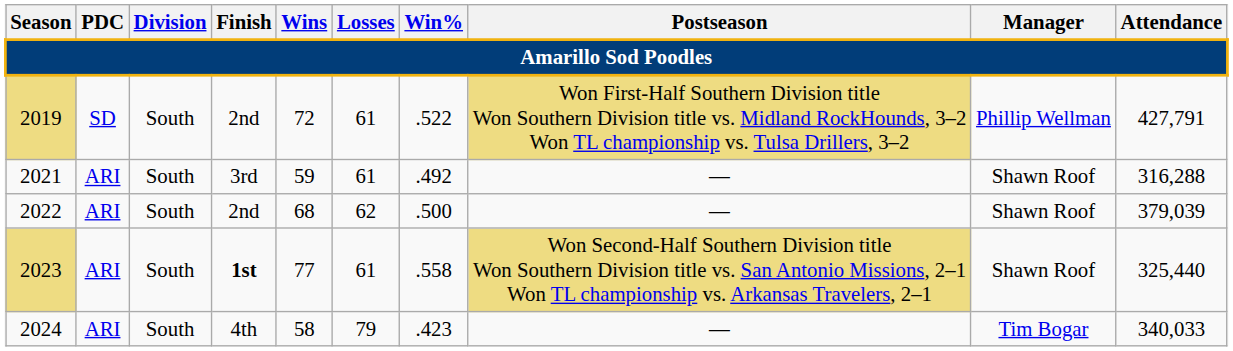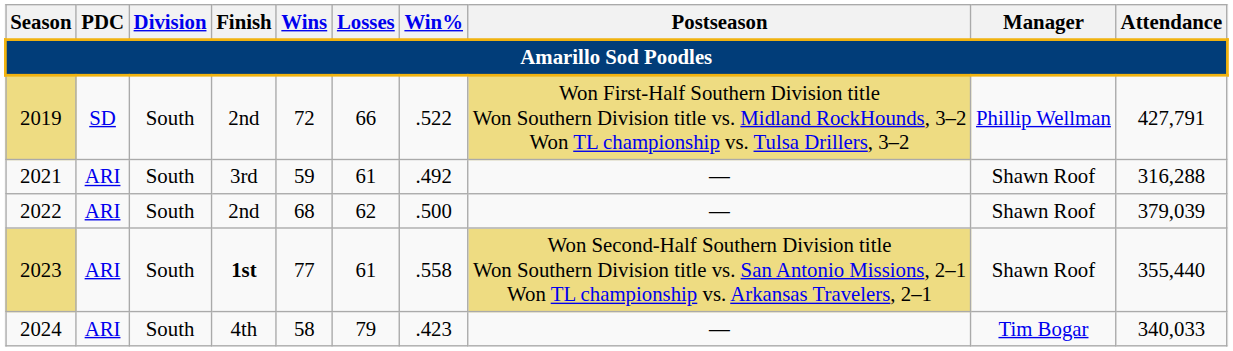2019 | Losses: 61 -> 66
2023 | Attendance: 325,440 -> 355,440
